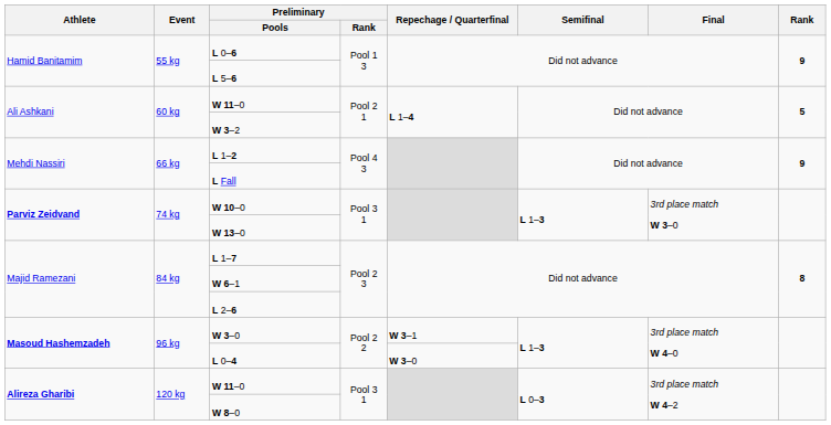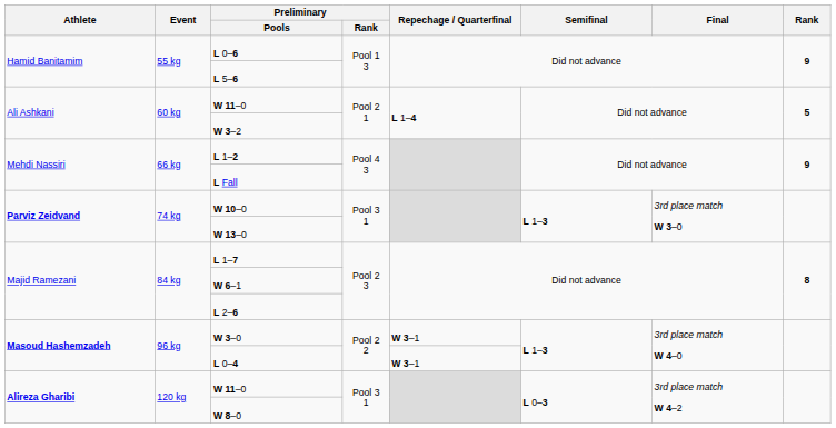L 0–4 | Repechage / Quarterfinal: W 3–0 -> W 3–1
